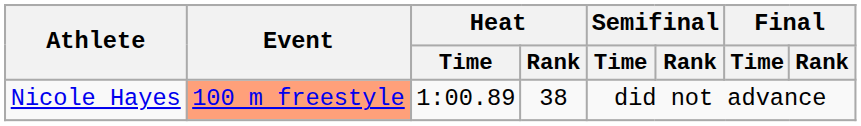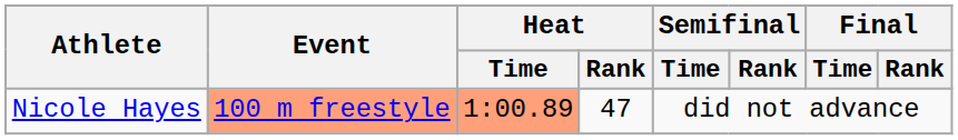Nicole Hayes | Heat / Time: no background -> lightsalmon background
Nicole Hayes | Heat / Rank: 38 -> 47
